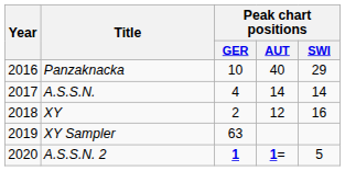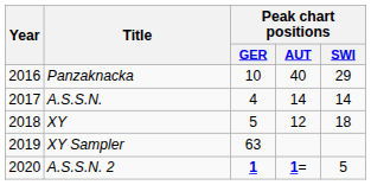XY | Peak chart positions / GER: 2 -> 5
XY | Peak chart positions / SWI: 16 -> 18
